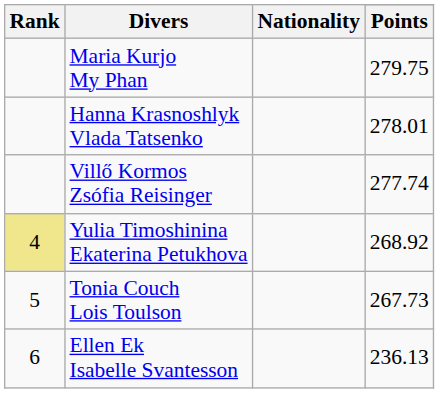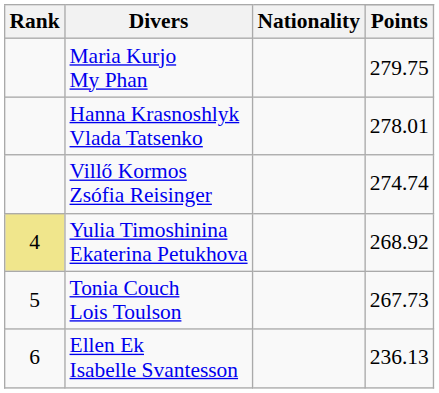Villő Kormos Zsófia Reisinger | Points: 277.74 -> 274.74
